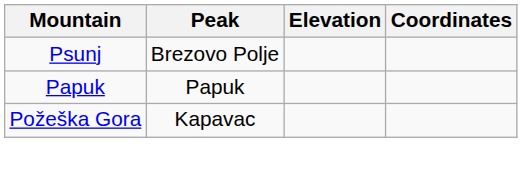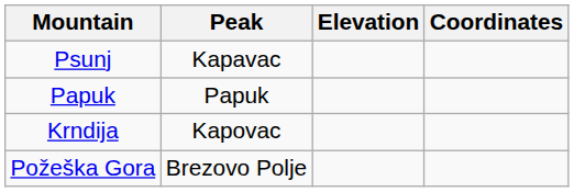Psunj | Peak: Brezovo Polje -> Kapavac
+ row: Krndija | Kapovac
Požeška Gora | Peak: Kapavac -> Brezovo Polje
